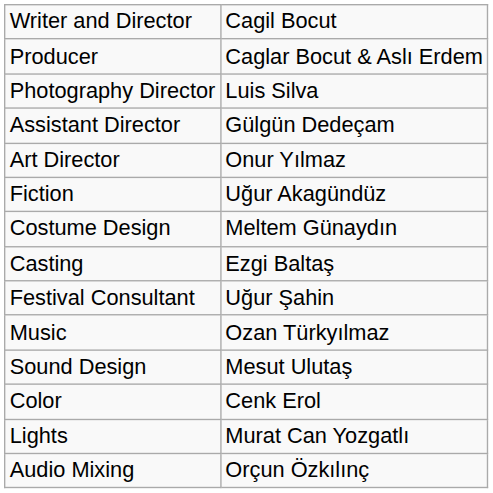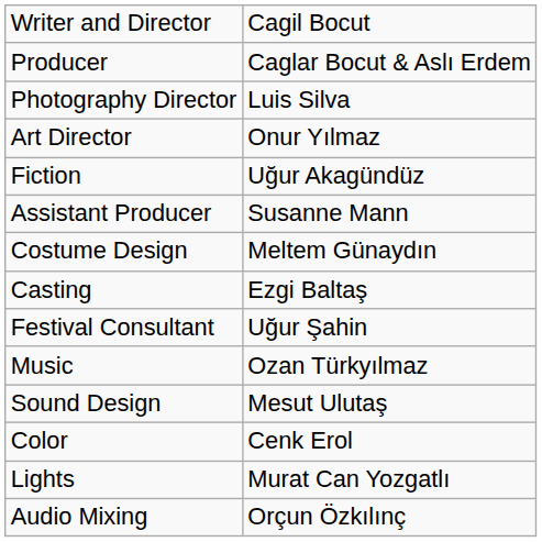- row: Assistant Director | Gülgün Dedeçam
+ row: Assistant Producer | Susanne Mann
